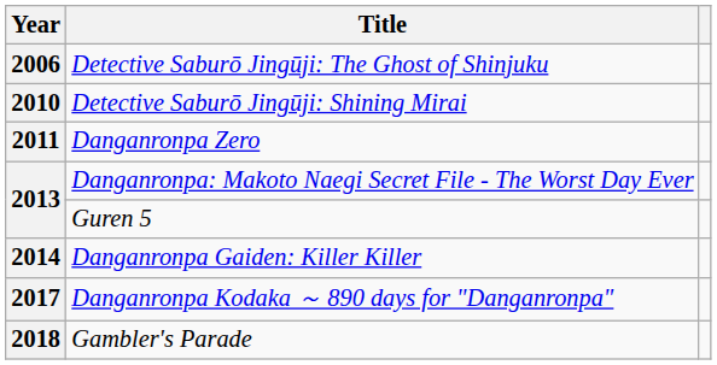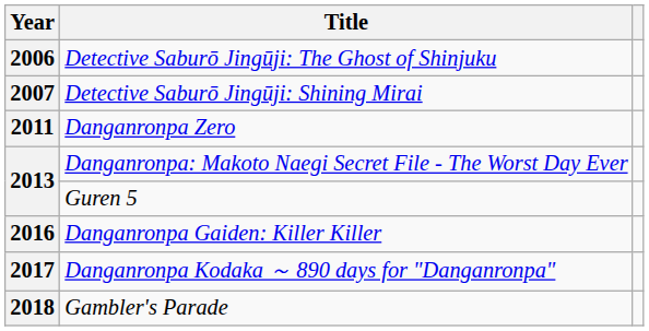Detective Saburō Jingūji: Shining Mirai | Year: 2010 -> 2007
Danganronpa Gaiden: Killer Killer | Year: 2014 -> 2016
